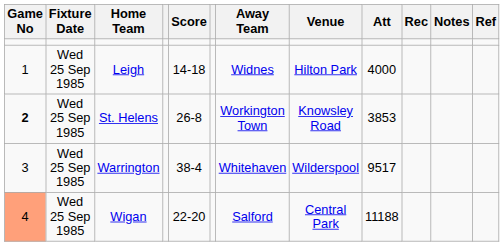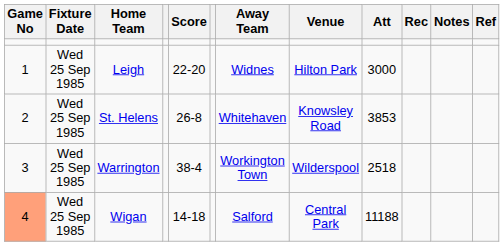Leigh | Score: 14-18 -> 22-20
Leigh | Att: 4000 -> 3000
St. Helens | Game No: bold -> normal
St. Helens | Away Team: Workington Town -> Whitehaven
Warrington | Away Team: Whitehaven -> Workington Town
Warrington | Att: 9517 -> 2518
Wigan | Score: 22-20 -> 14-18
